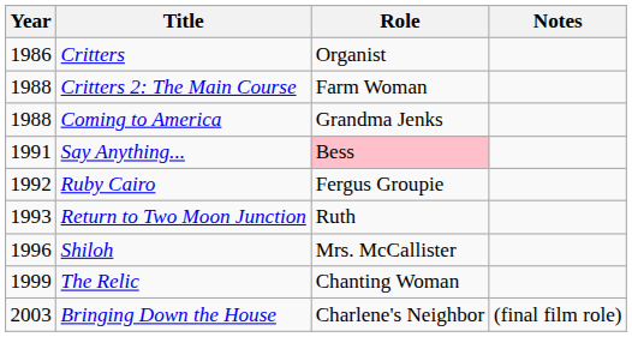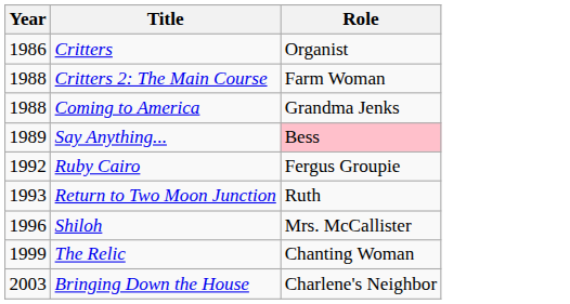- column: Notes | (final film role)
Say Anything... | Year: 1991 -> 1989
